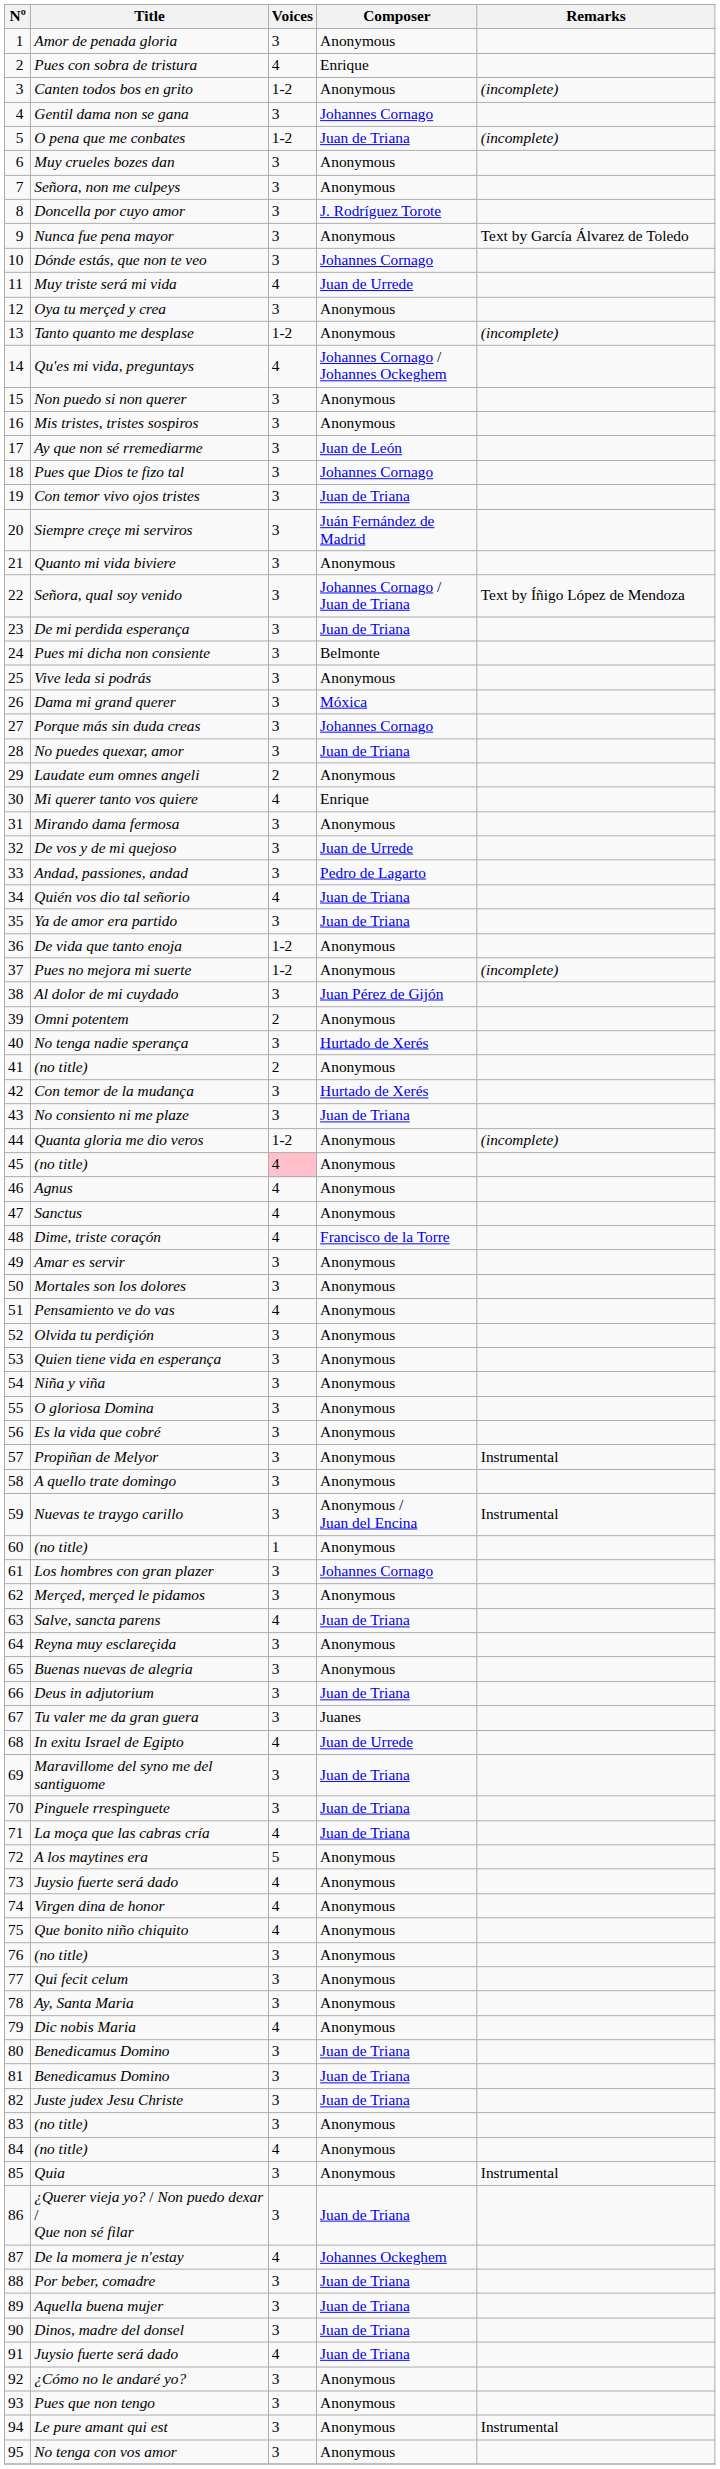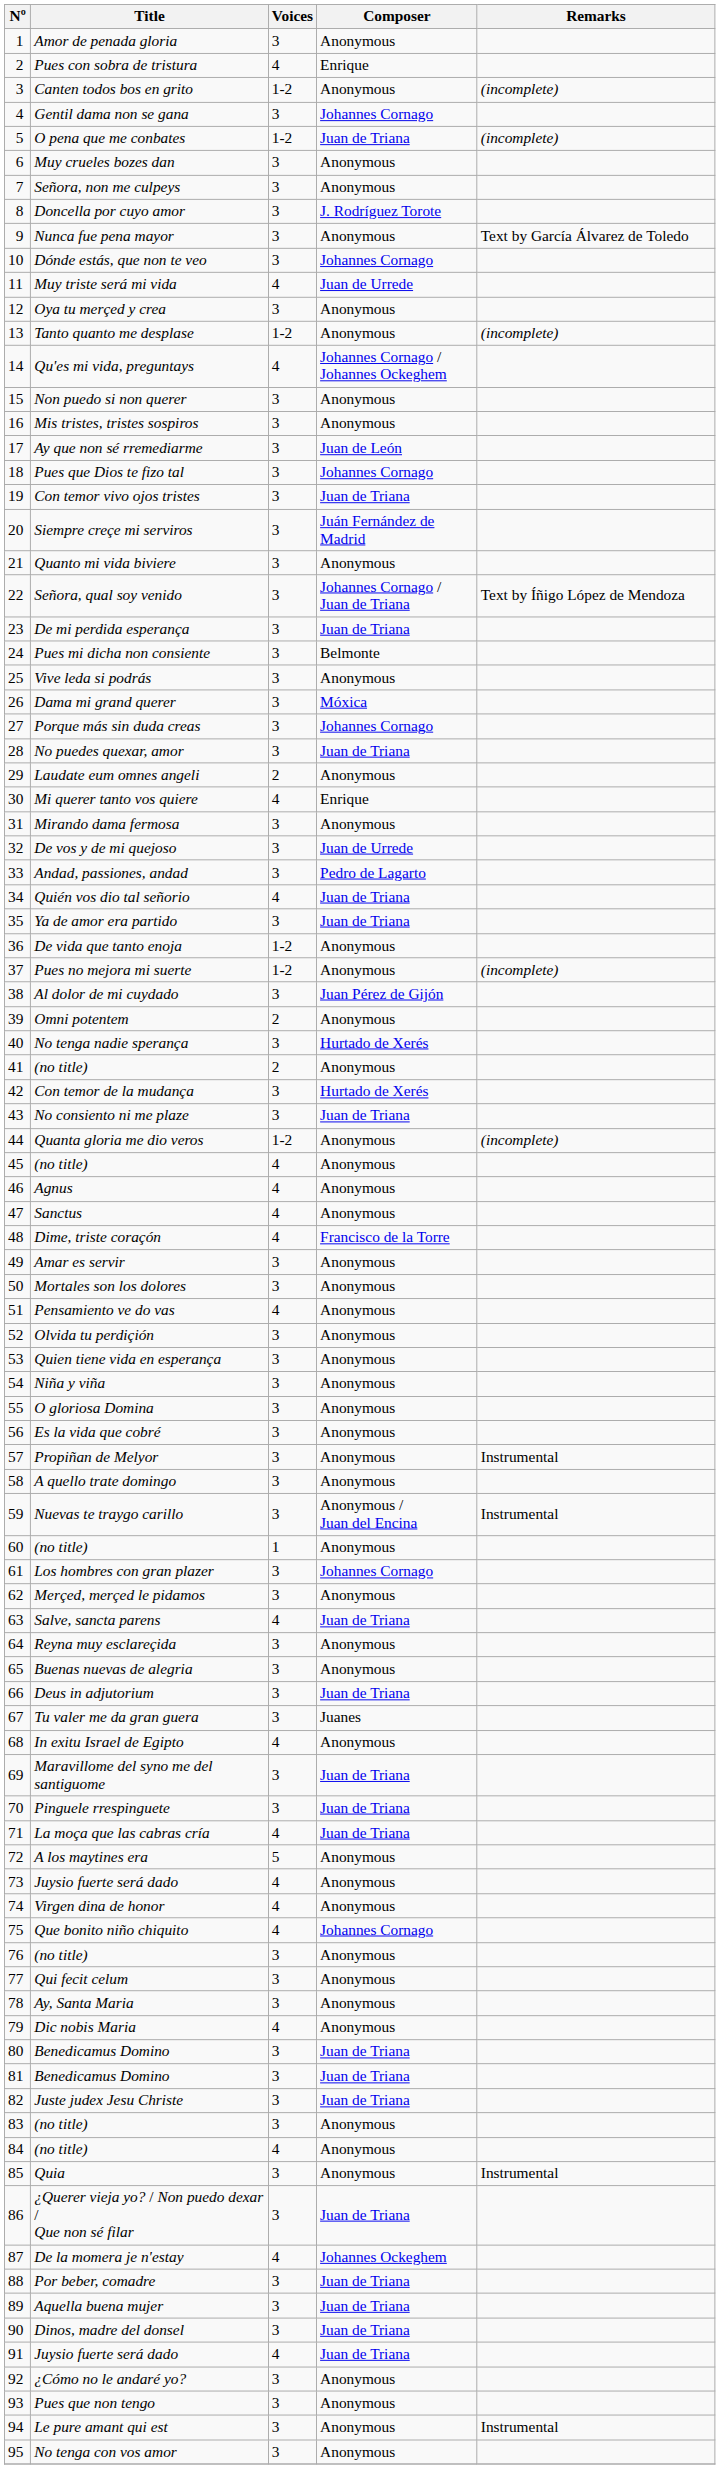45 / (no title) | Voices: pink background -> no background
In exitu Israel de Egipto | Composer: Juan de Urrede -> Anonymous
Que bonito niño chiquito | Composer: Anonymous -> Johannes Cornago
